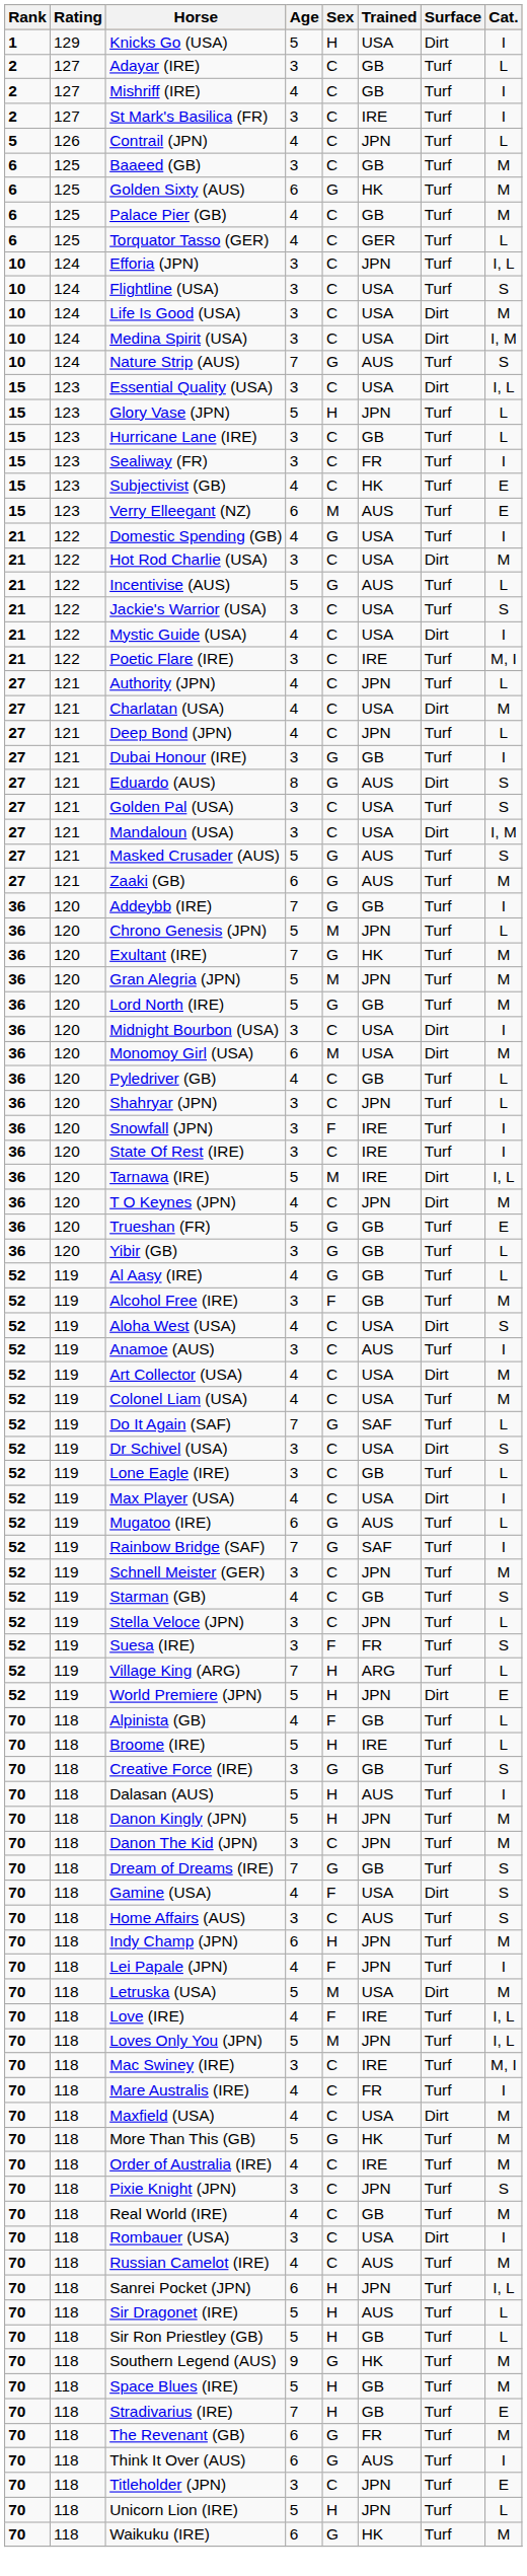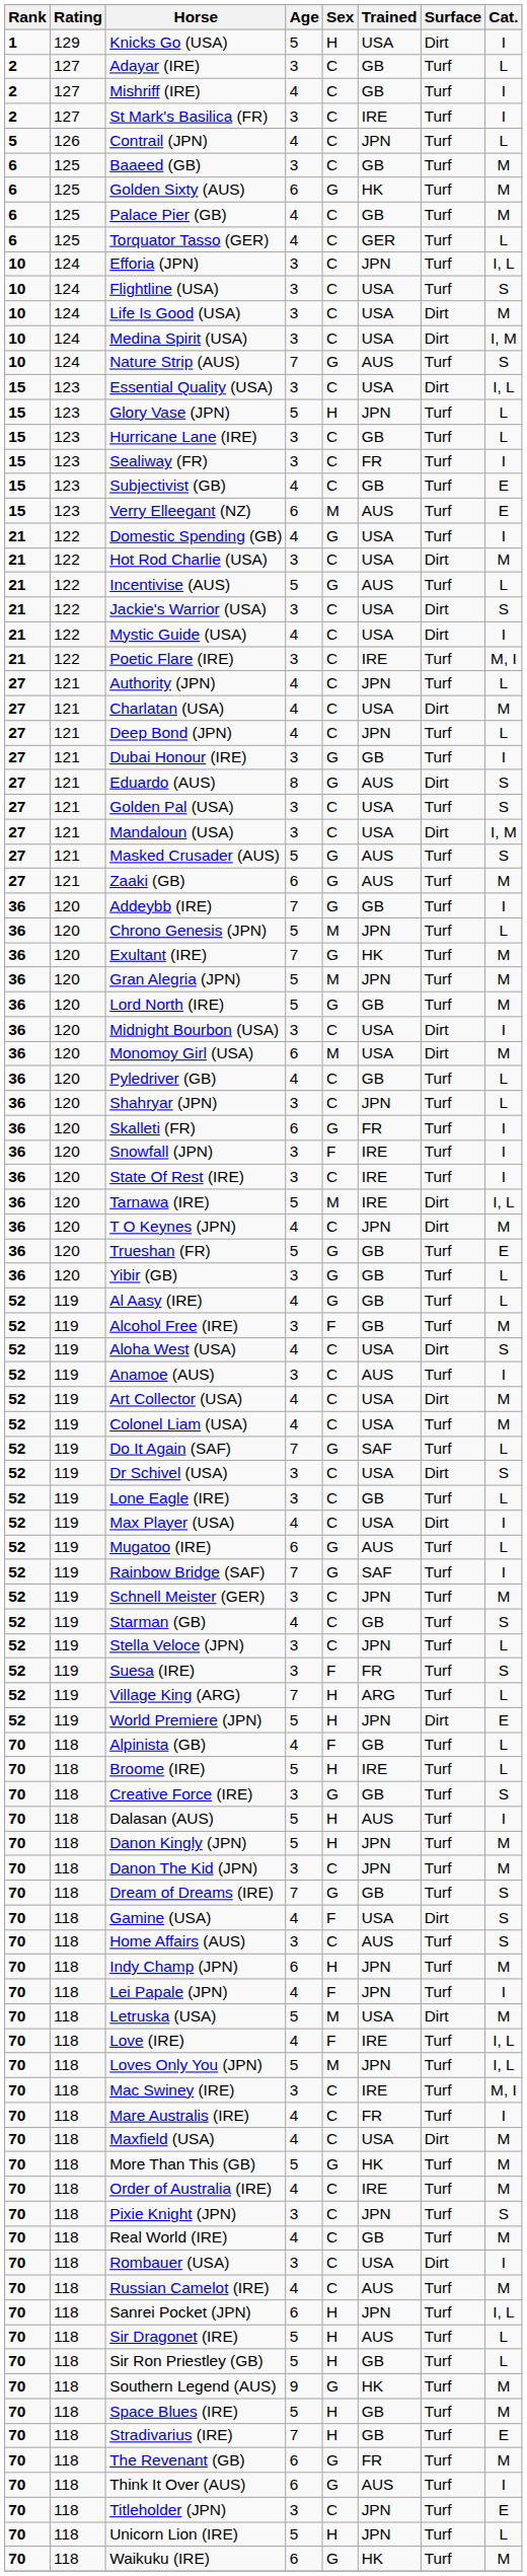Subjectivist (GB) | Trained: HK -> GB
Jackie's Warrior (USA) | Surface: Turf -> Dirt
+ row: 36 | 120 | Skalleti (FR) | 6 | G | FR | Turf | I
